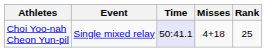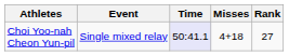Choi Yoo-nah Cheon Yun-pil | Rank: 25 -> 27
